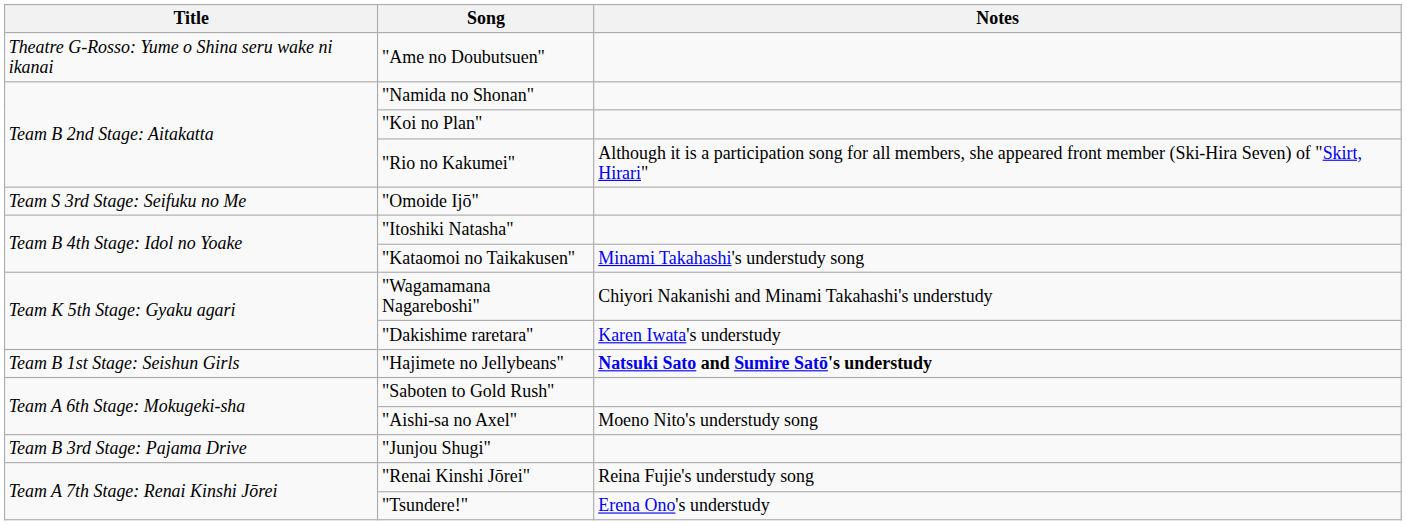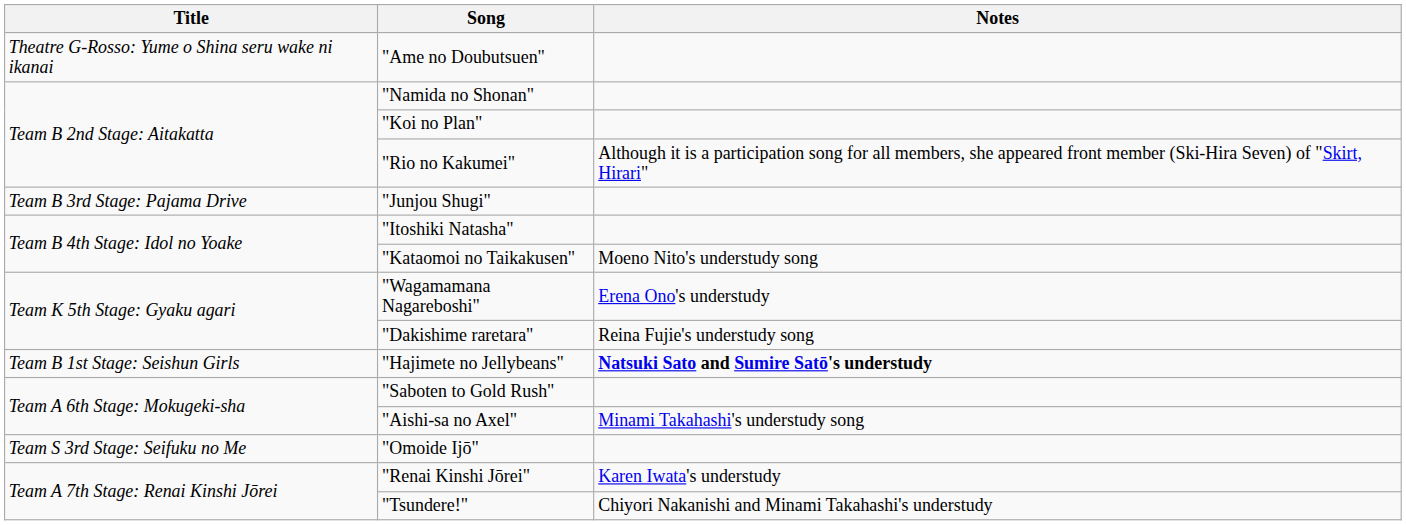rows swapped: "Junjou Shugi" <-> "Omoide Ijō"
"Kataomoi no Taikakusen" | Notes: Minami Takahashi's understudy song -> Moeno Nito's understudy song
"Wagamamana Nagareboshi" | Notes: Chiyori Nakanishi and Minami Takahashi's understudy -> Erena Ono's understudy
"Dakishime raretara" | Notes: Karen Iwata's understudy -> Reina Fujie's understudy song
"Aishi-sa no Axel" | Notes: Moeno Nito's understudy song -> Minami Takahashi's understudy song
"Renai Kinshi Jōrei" | Notes: Reina Fujie's understudy song -> Karen Iwata's understudy
"Tsundere!" | Notes: Erena Ono's understudy -> Chiyori Nakanishi and Minami Takahashi's understudy
